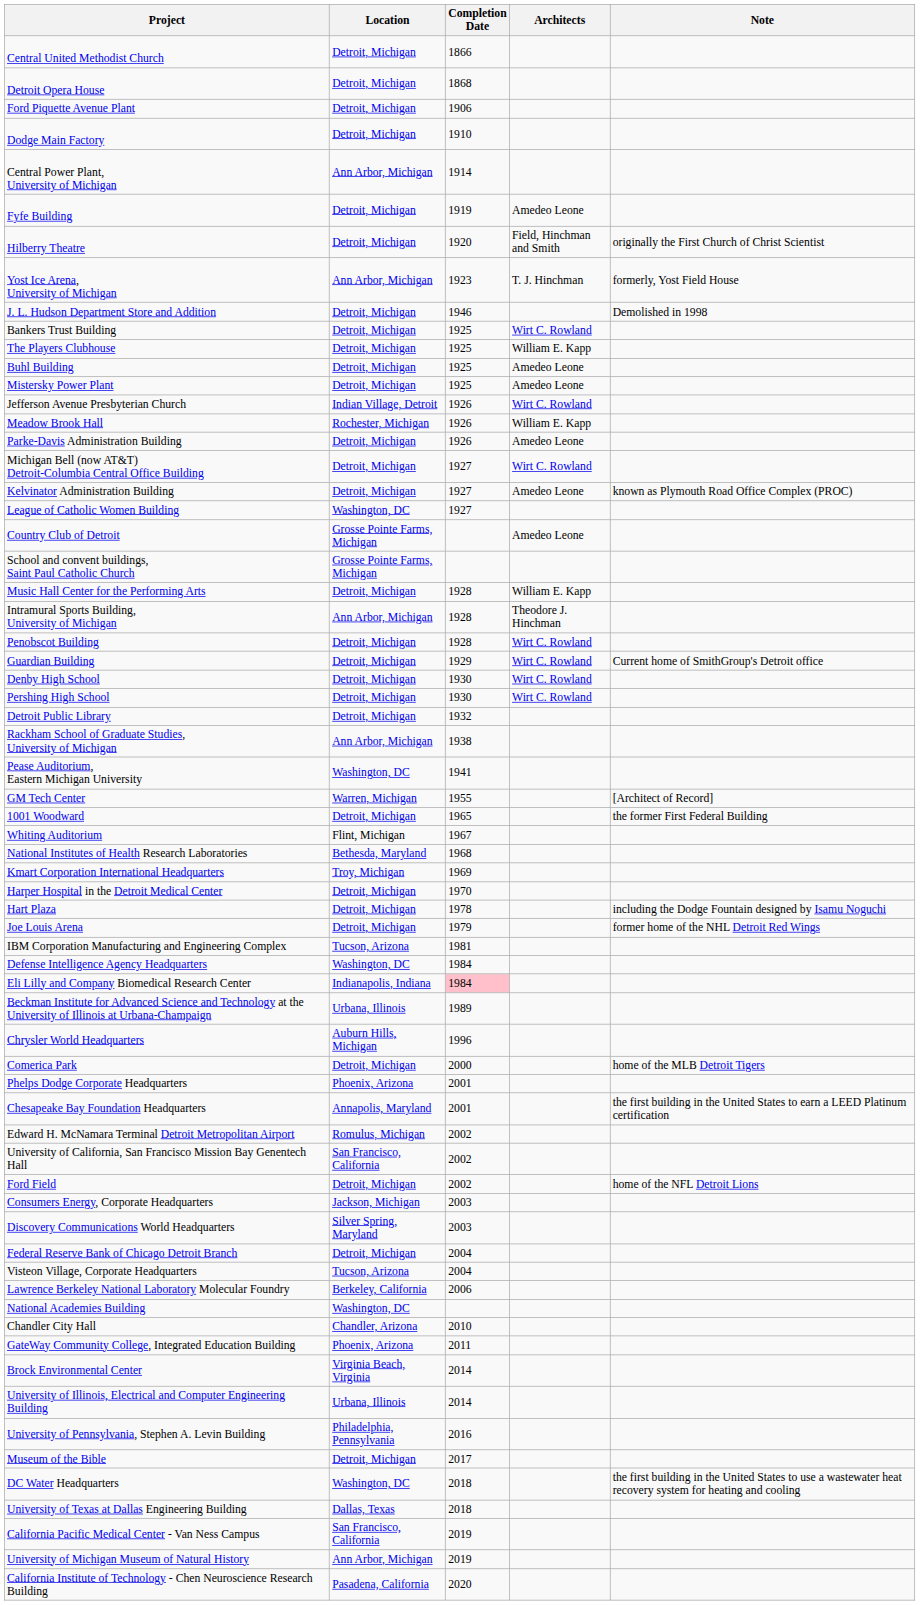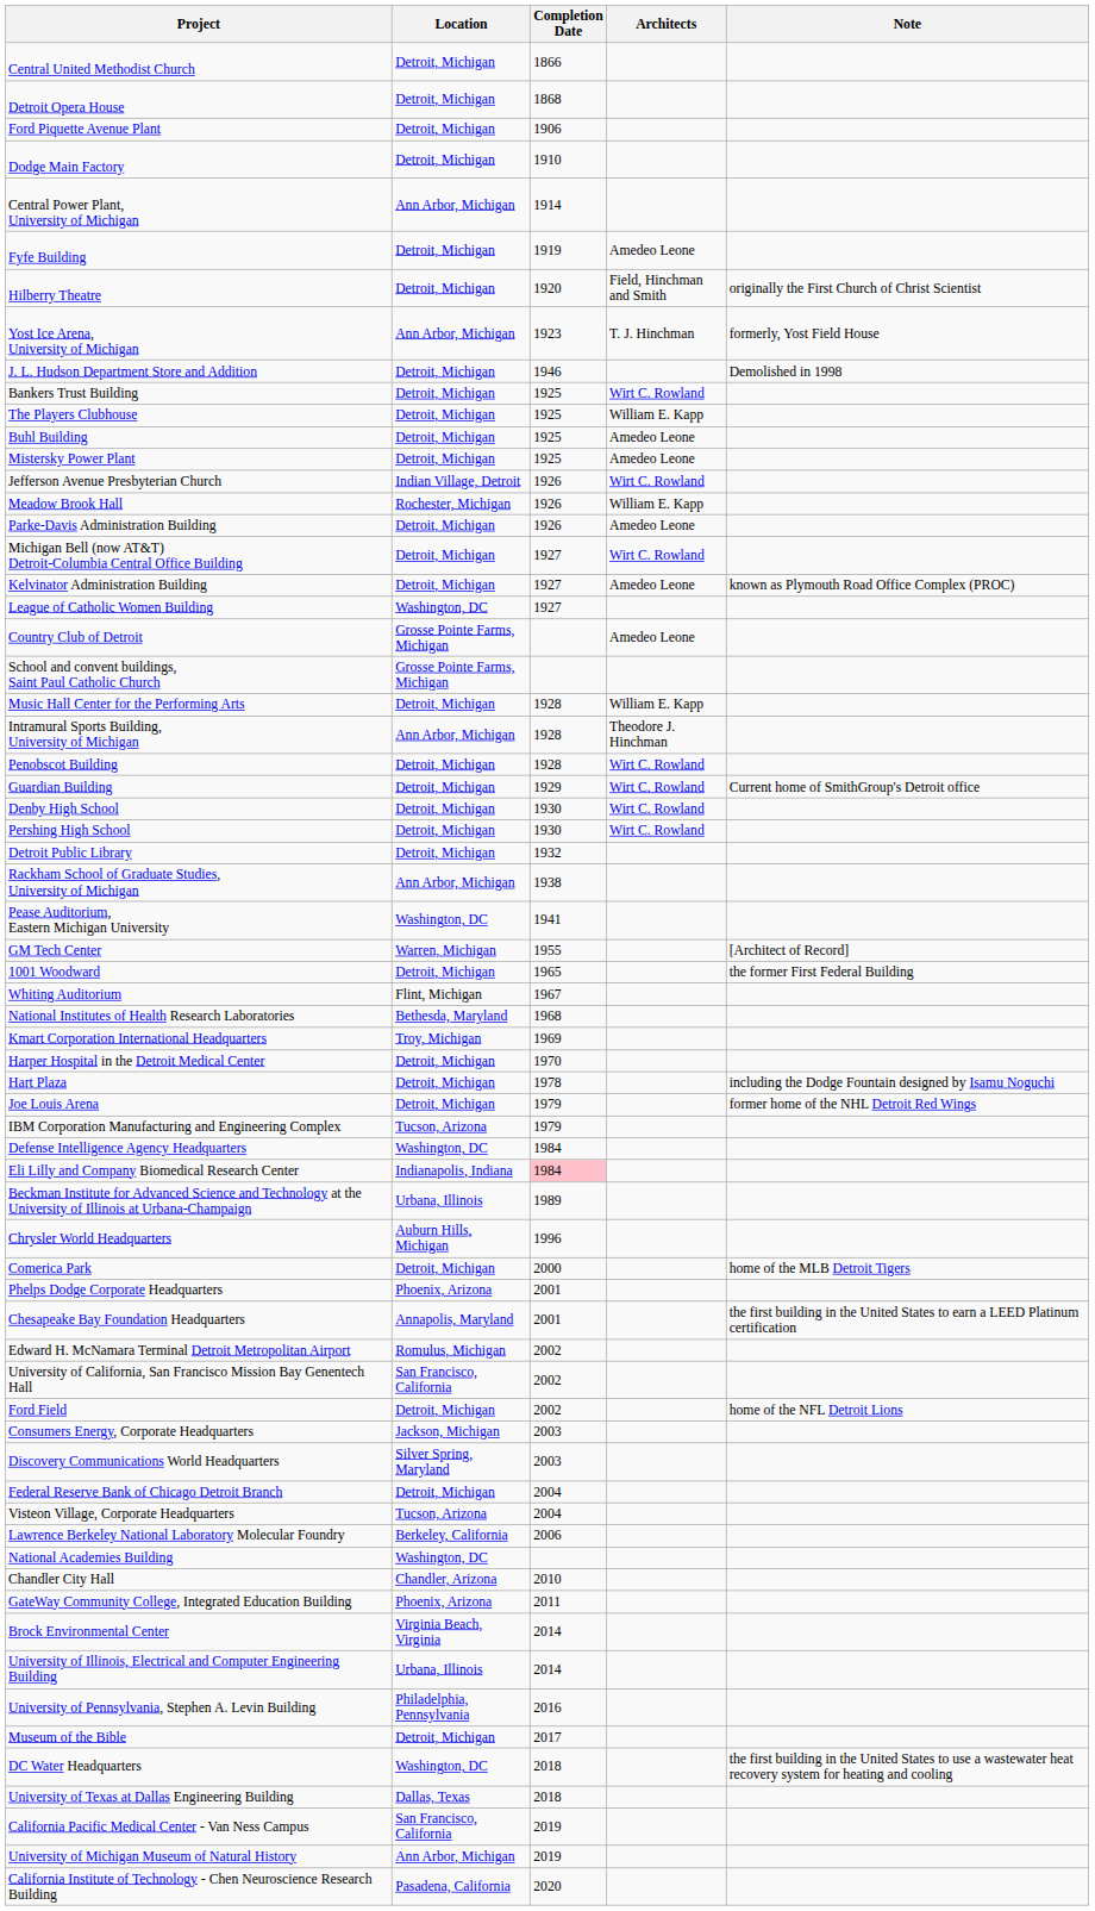IBM Corporation Manufacturing and Engineering Complex | Completion Date: 1981 -> 1979
